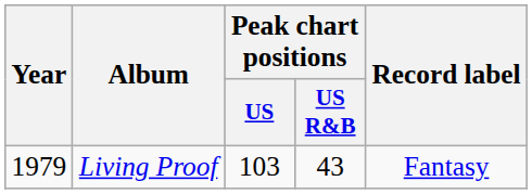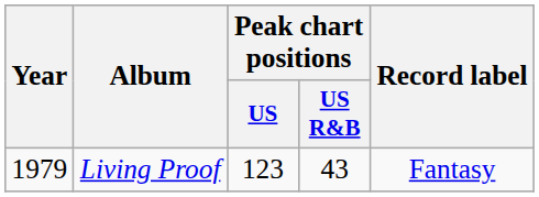Living Proof | Peak chart positions / US: 103 -> 123
